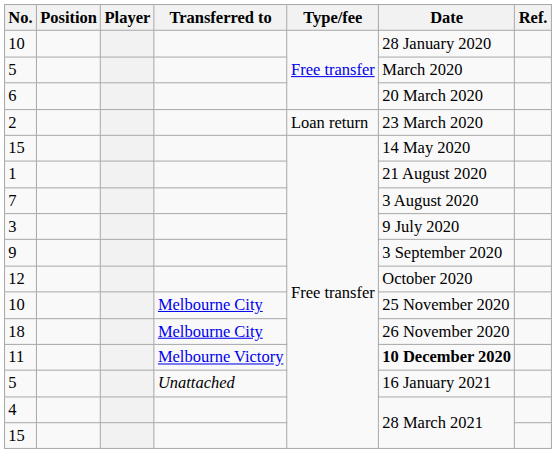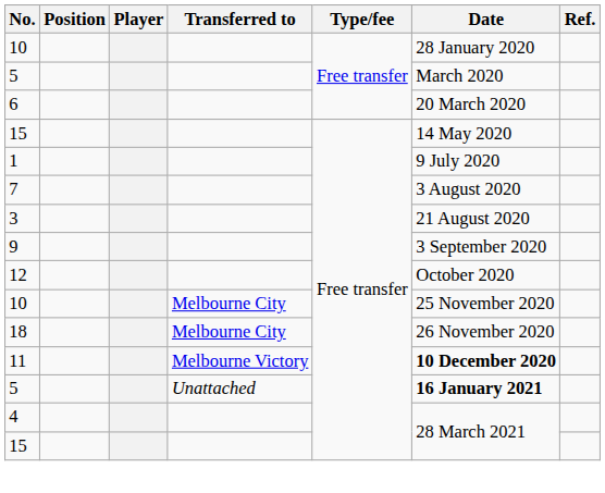- row: 2 | Loan return | 23 March 2020
1 | Date: 21 August 2020 -> 9 July 2020
3 | Date: 9 July 2020 -> 21 August 2020
5 / Unattached | Date: normal -> bold
